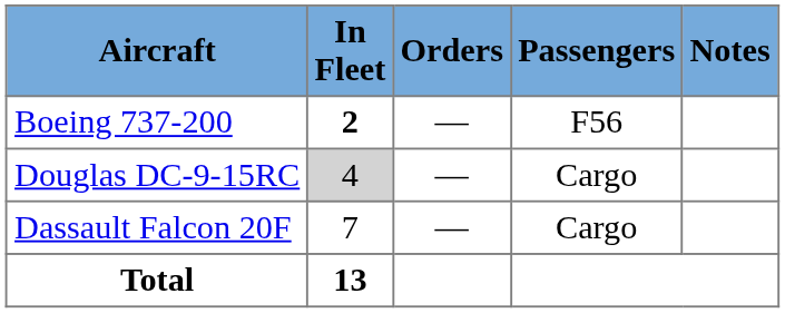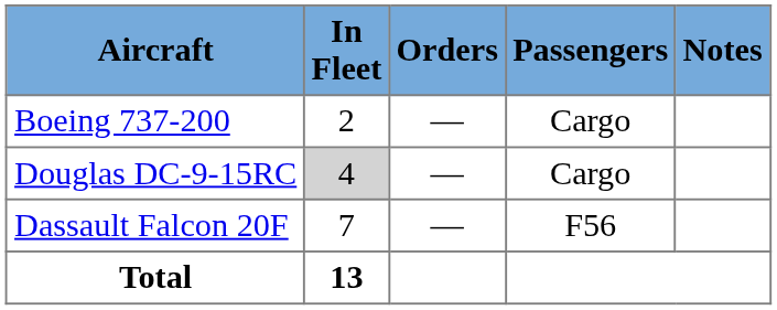Boeing 737-200 | In Fleet: bold -> normal
Boeing 737-200 | Passengers: F56 -> Cargo
Dassault Falcon 20F | Passengers: Cargo -> F56
